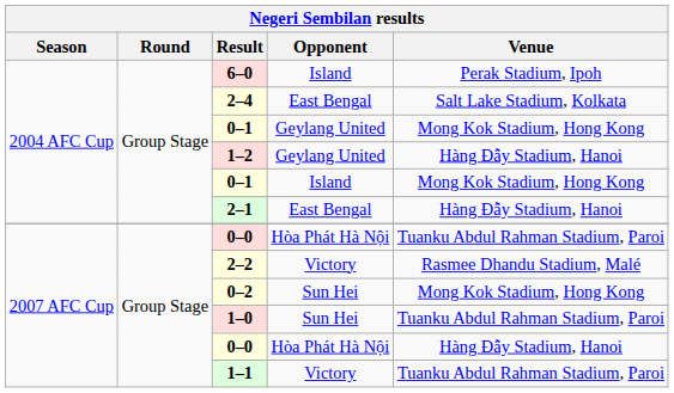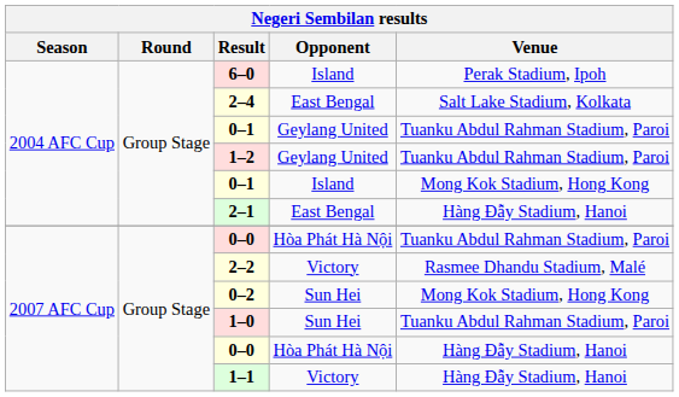0–1 / Geylang United | Venue: Mong Kok Stadium, Hong Kong -> Tuanku Abdul Rahman Stadium, Paroi
1–2 | Venue: Hàng Đẫy Stadium, Hanoi -> Tuanku Abdul Rahman Stadium, Paroi
1–1 | Venue: Tuanku Abdul Rahman Stadium, Paroi -> Hàng Đẫy Stadium, Hanoi
